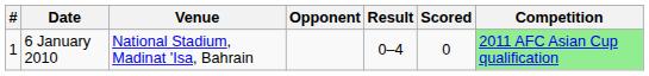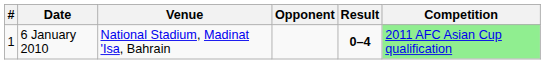- column: Scored | 0
6 January 2010 | Result: normal -> bold
